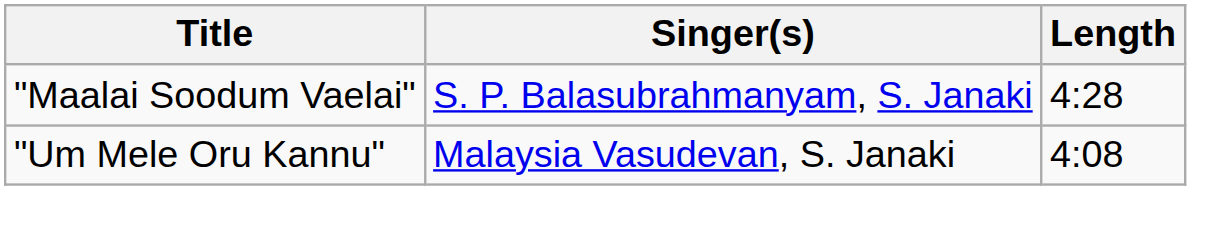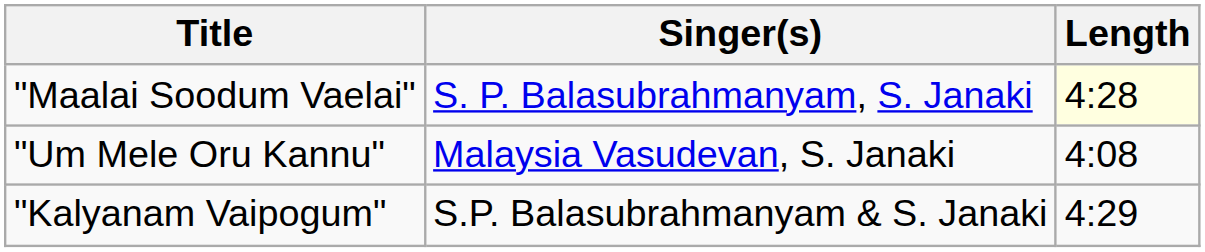"Maalai Soodum Vaelai" | Length: no background -> lightyellow background
+ row: "Kalyanam Vaipogum" | S.P. Balasubrahmanyam & S. Janaki | 4:29
